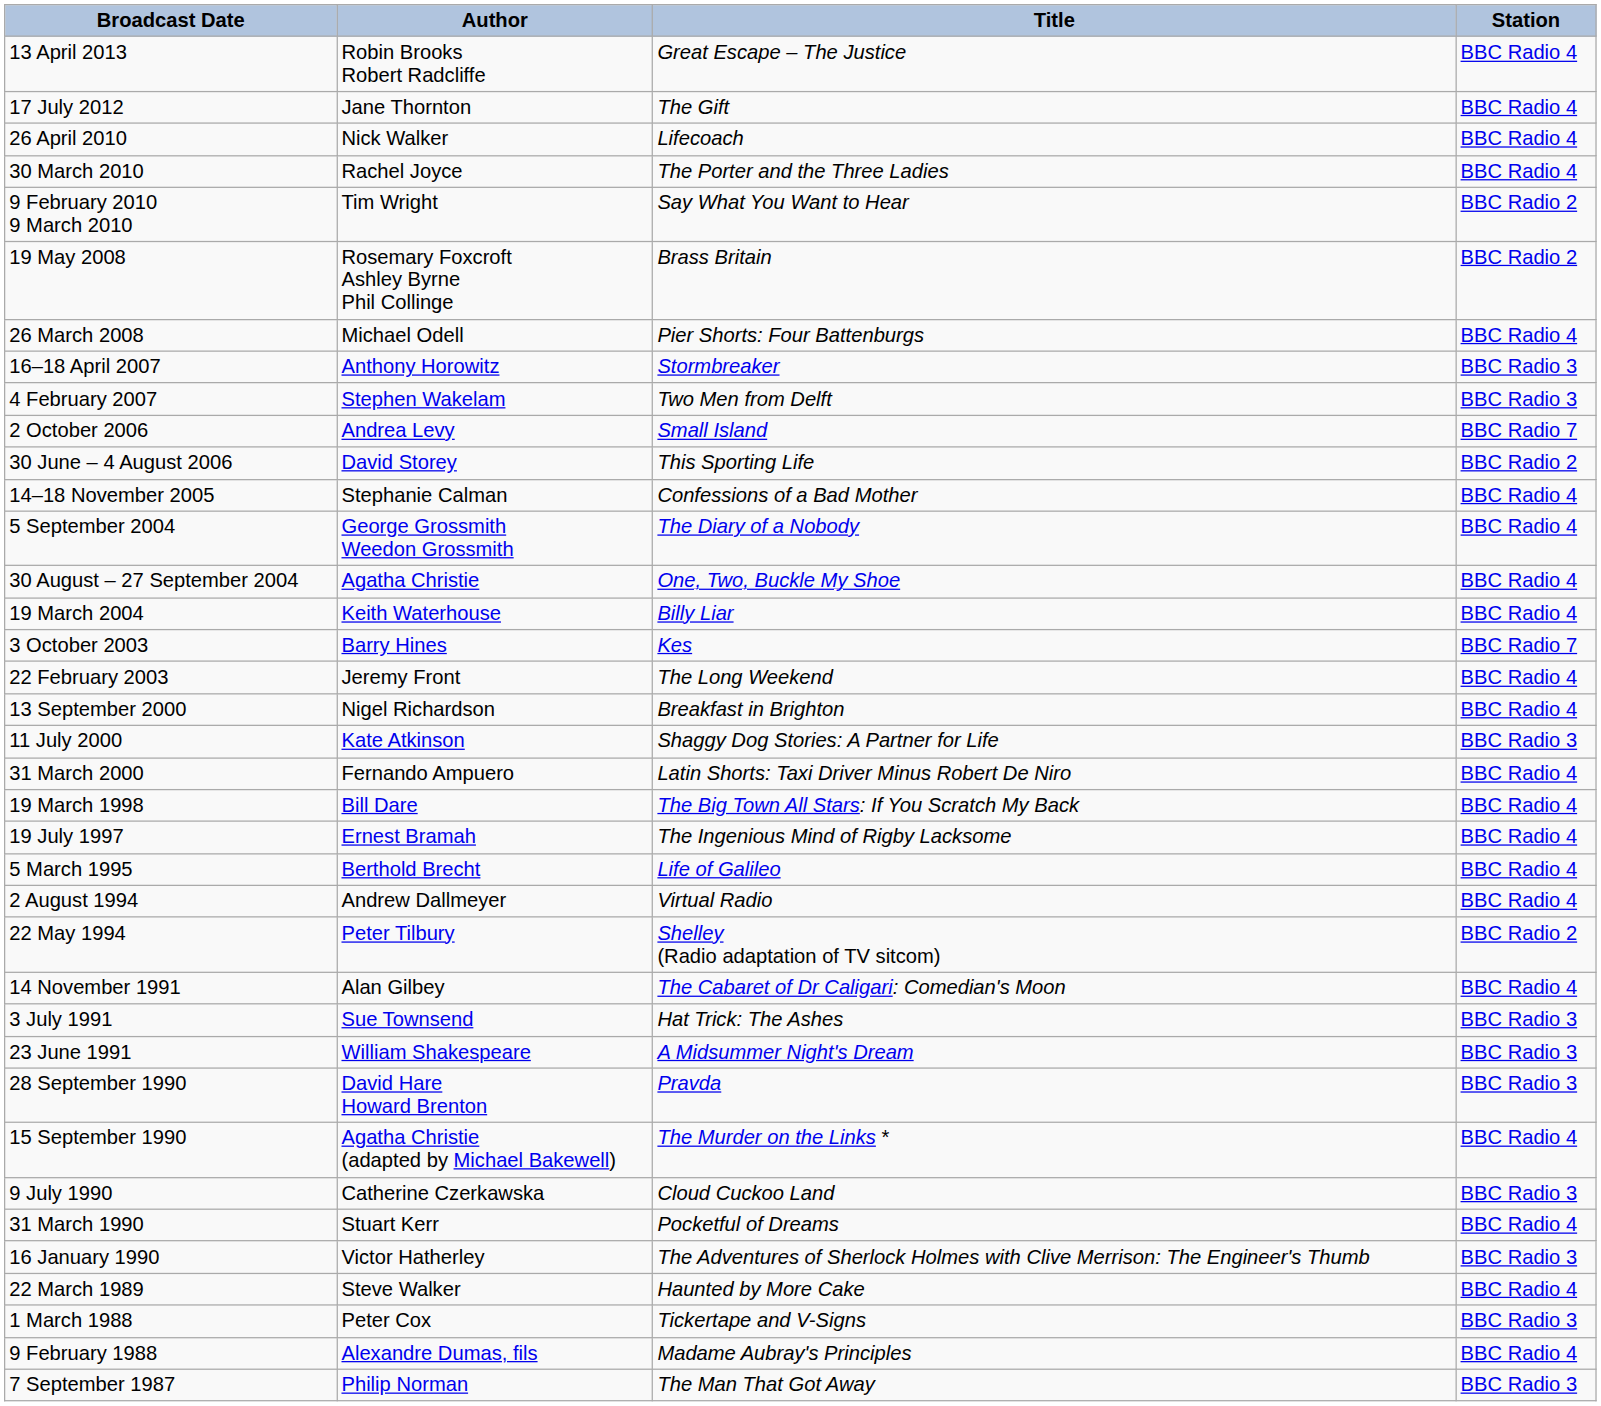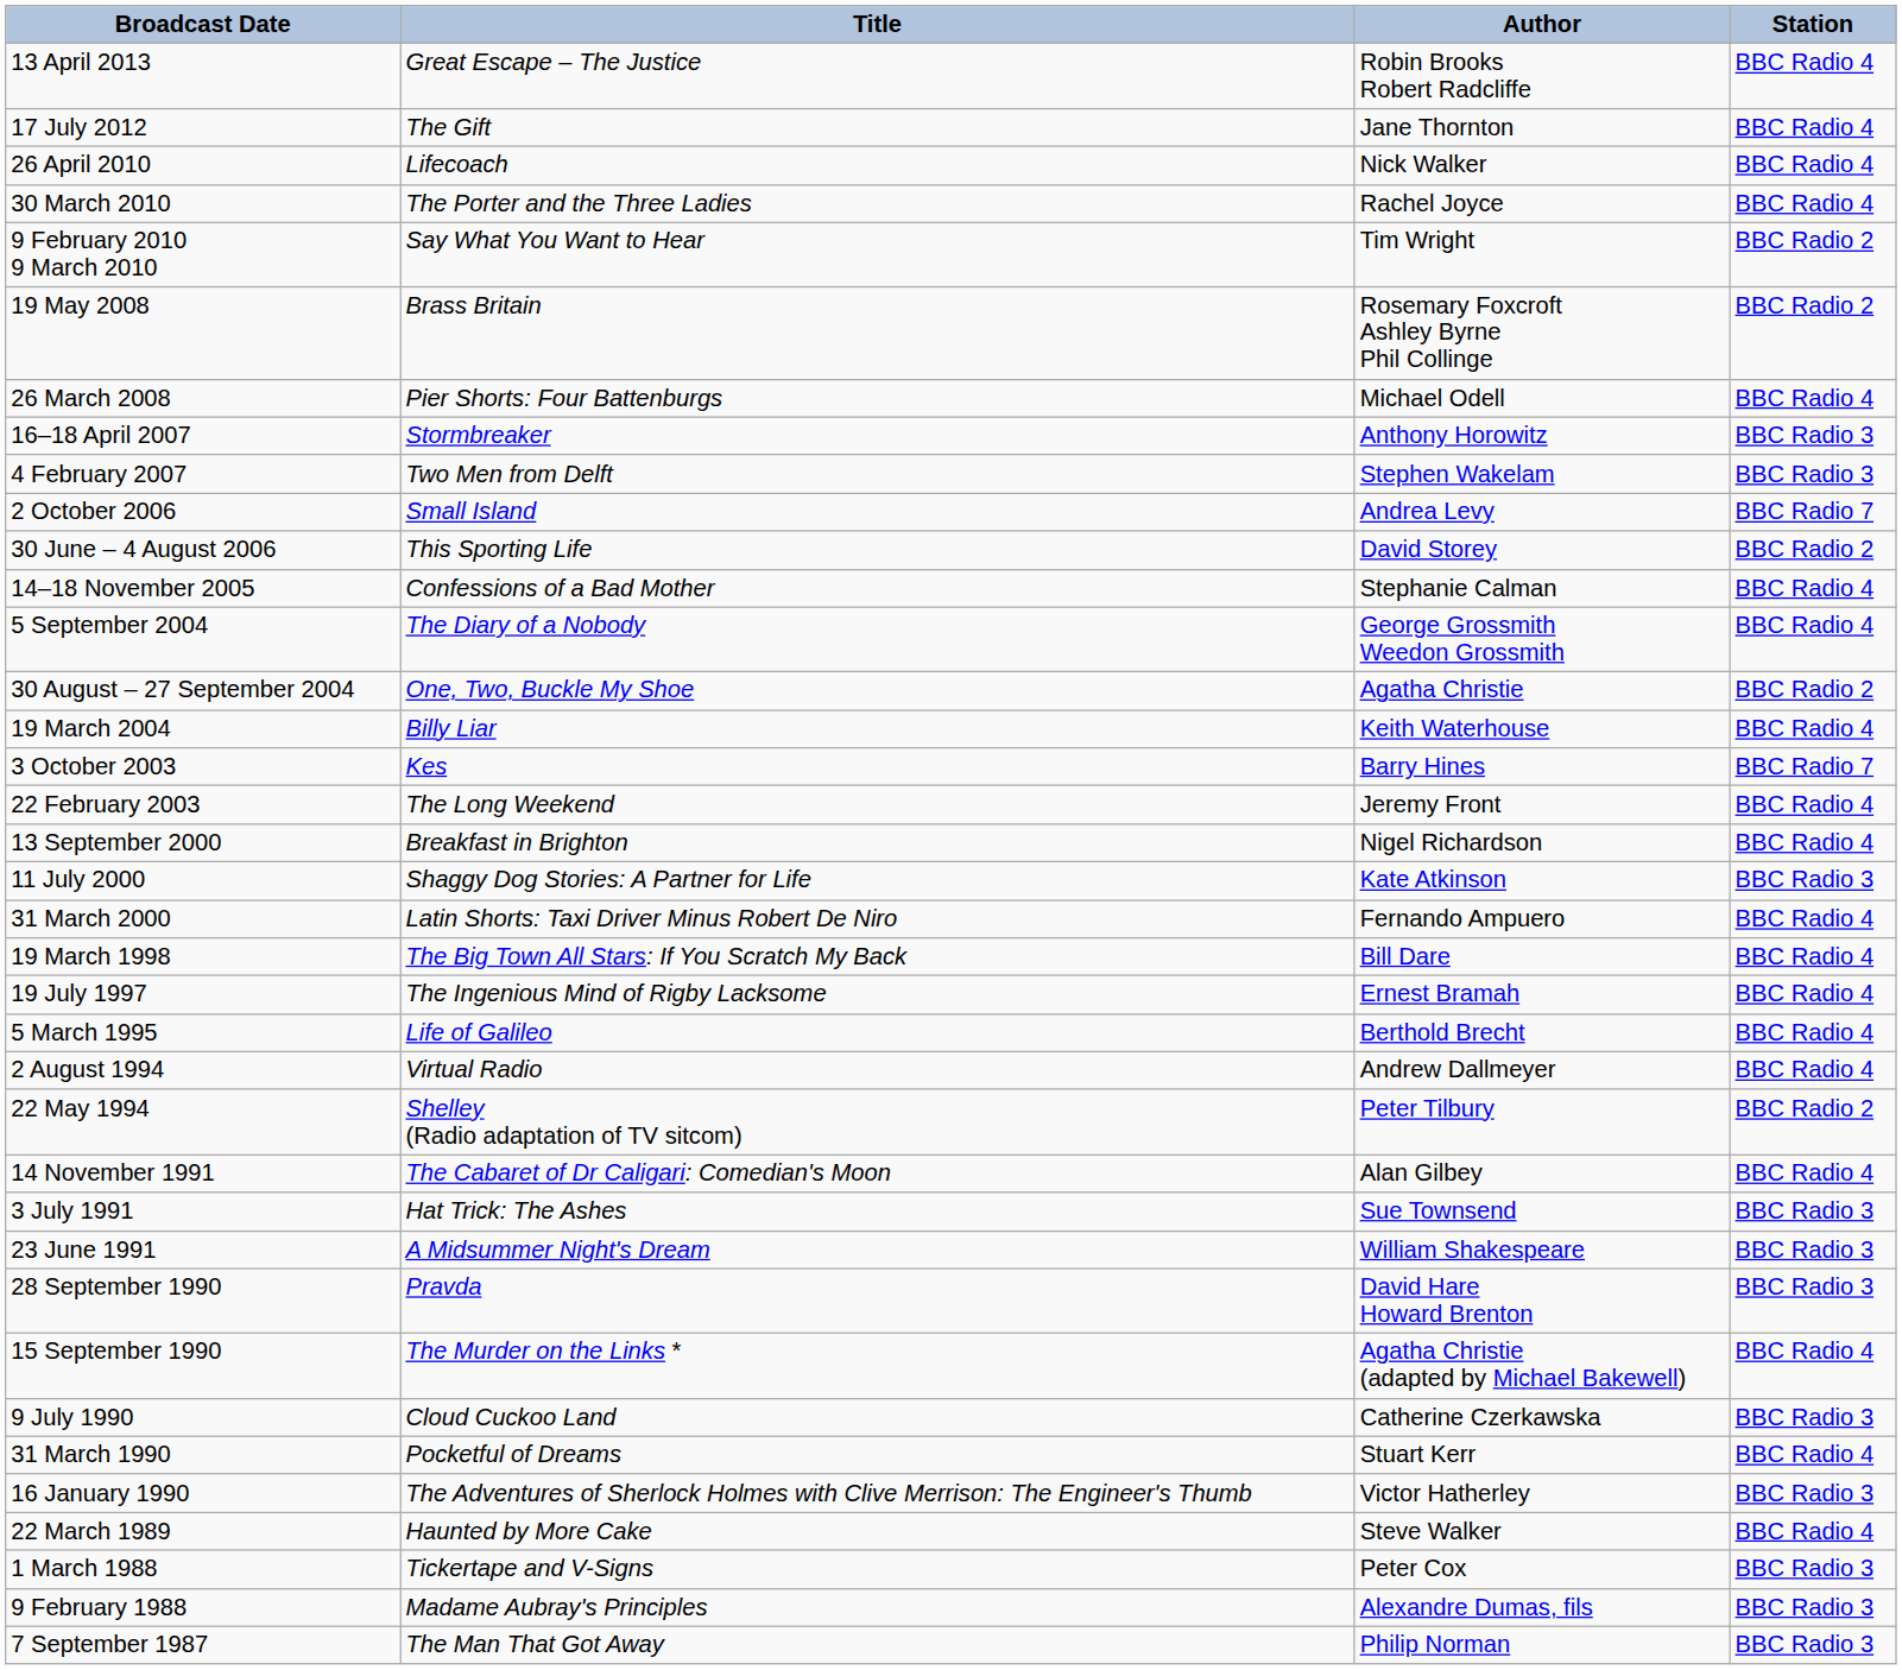columns swapped: Title <-> Author
30 August – 27 September 2004 | Station: BBC Radio 4 -> BBC Radio 2
9 February 1988 | Station: BBC Radio 4 -> BBC Radio 3
